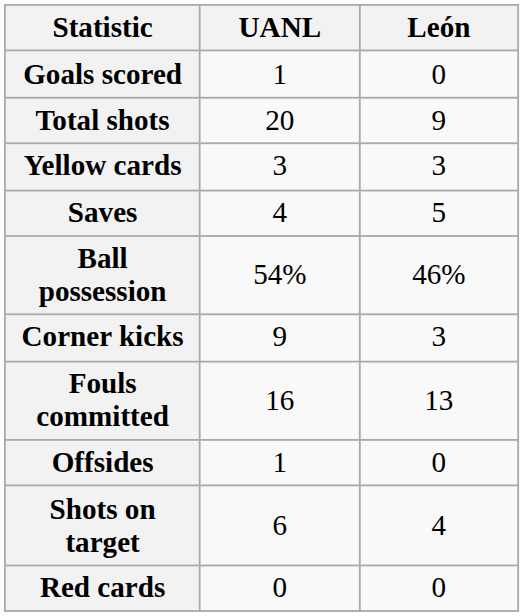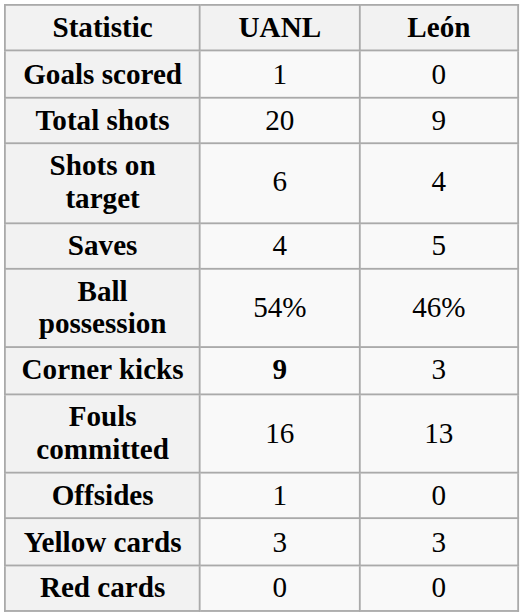rows swapped: Shots on target <-> Yellow cards
Corner kicks | UANL: normal -> bold
